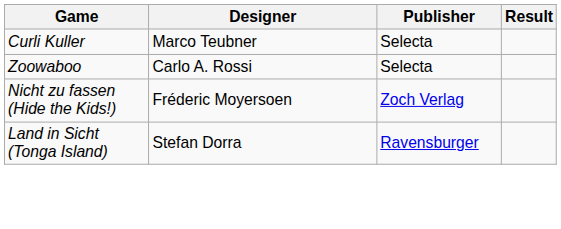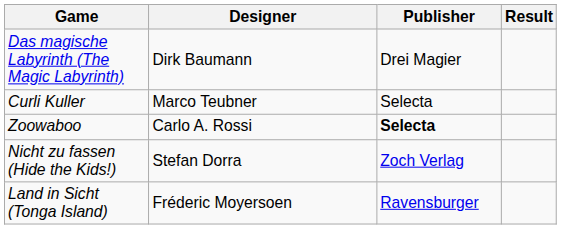+ row: Das magische Labyrinth (The Magic Labyrinth) | Dirk Baumann | Drei Magier
Zoowaboo | Publisher: normal -> bold
Nicht zu fassen (Hide the Kids!) | Designer: Fréderic Moyersoen -> Stefan Dorra
Land in Sicht (Tonga Island) | Designer: Stefan Dorra -> Fréderic Moyersoen
